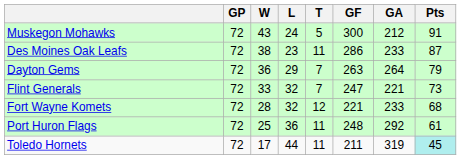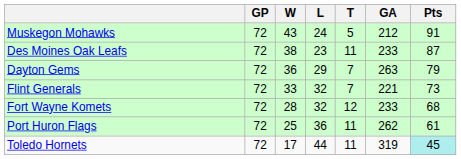- column: GF | 300 | 286 | 263 | 247 | 221 | 248 | 211
Dayton Gems | GA: 264 -> 263
Port Huron Flags | GA: 292 -> 262
